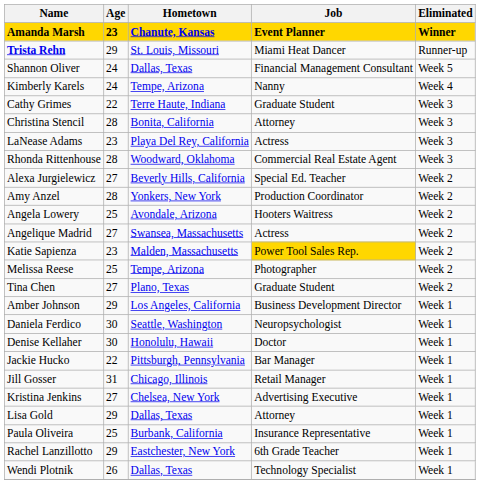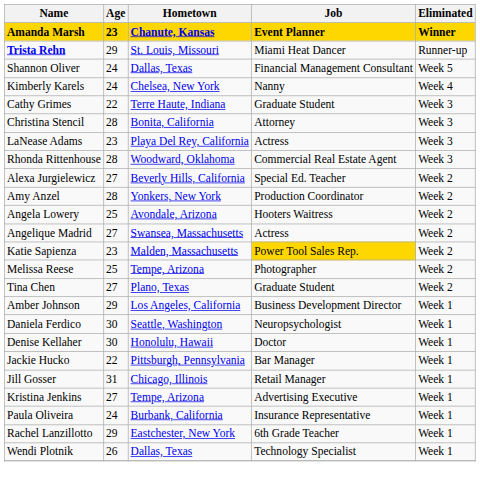Kimberly Karels | Hometown: Tempe, Arizona -> Chelsea, New York
Kristina Jenkins | Hometown: Chelsea, New York -> Tempe, Arizona
- row: Lisa Gold | 29 | Dallas, Texas | Attorney | Week 1
Paula Oliveira | Age: 25 -> 24
